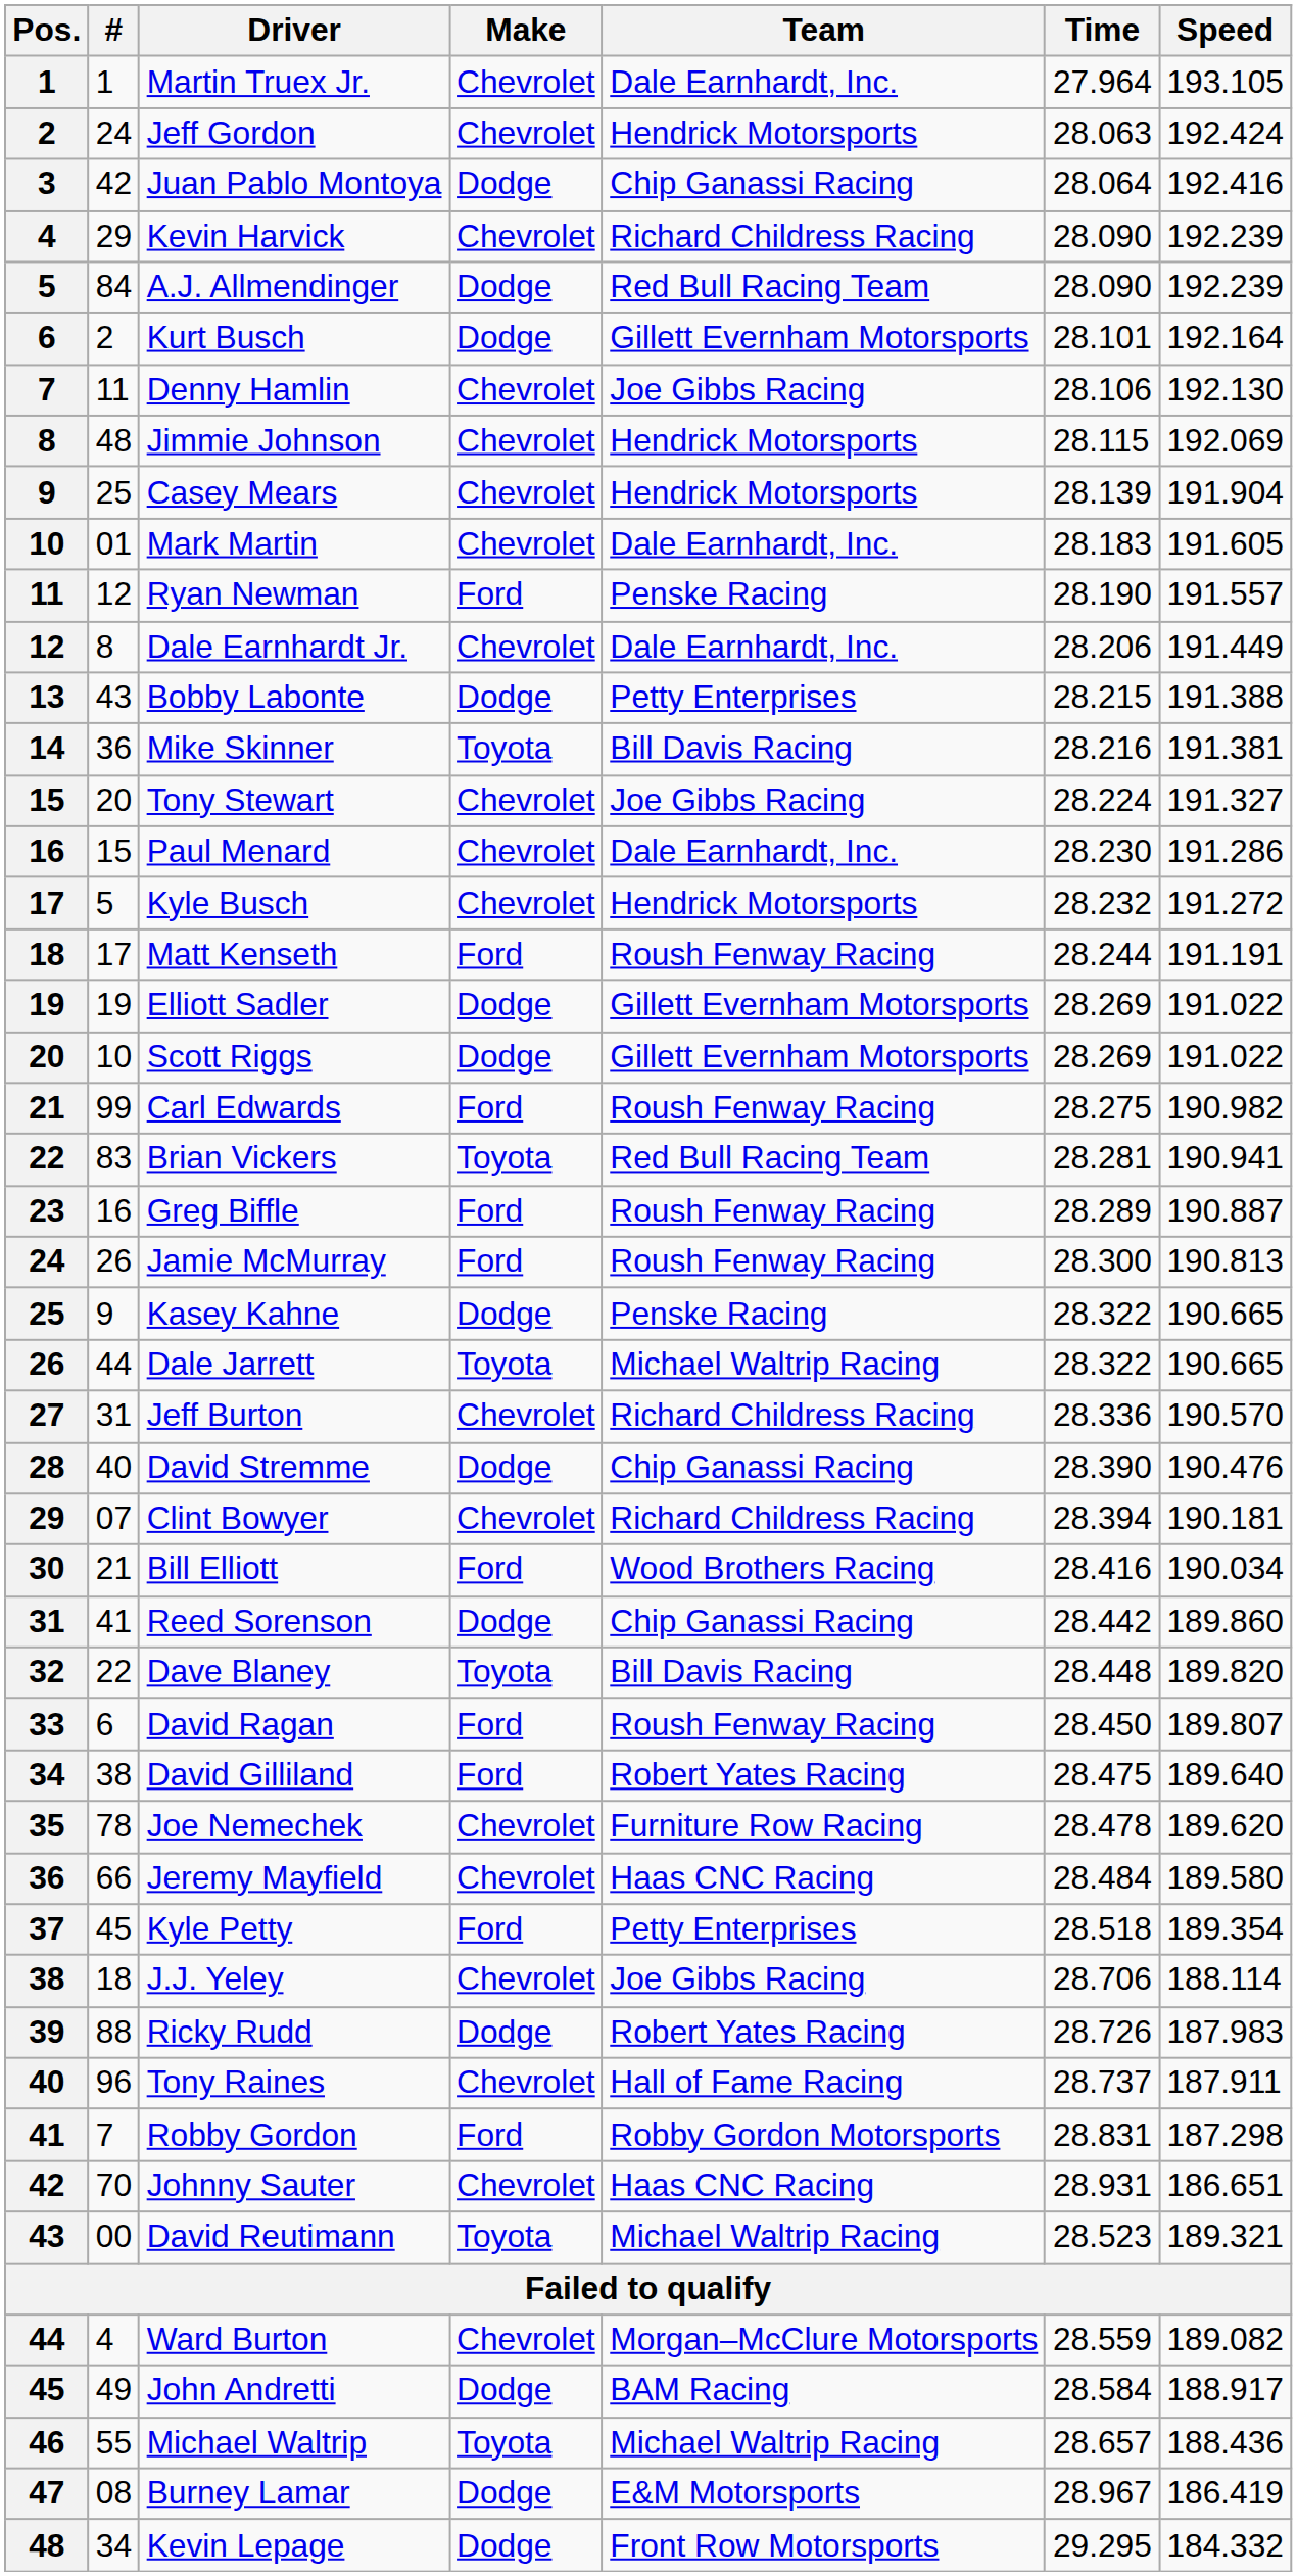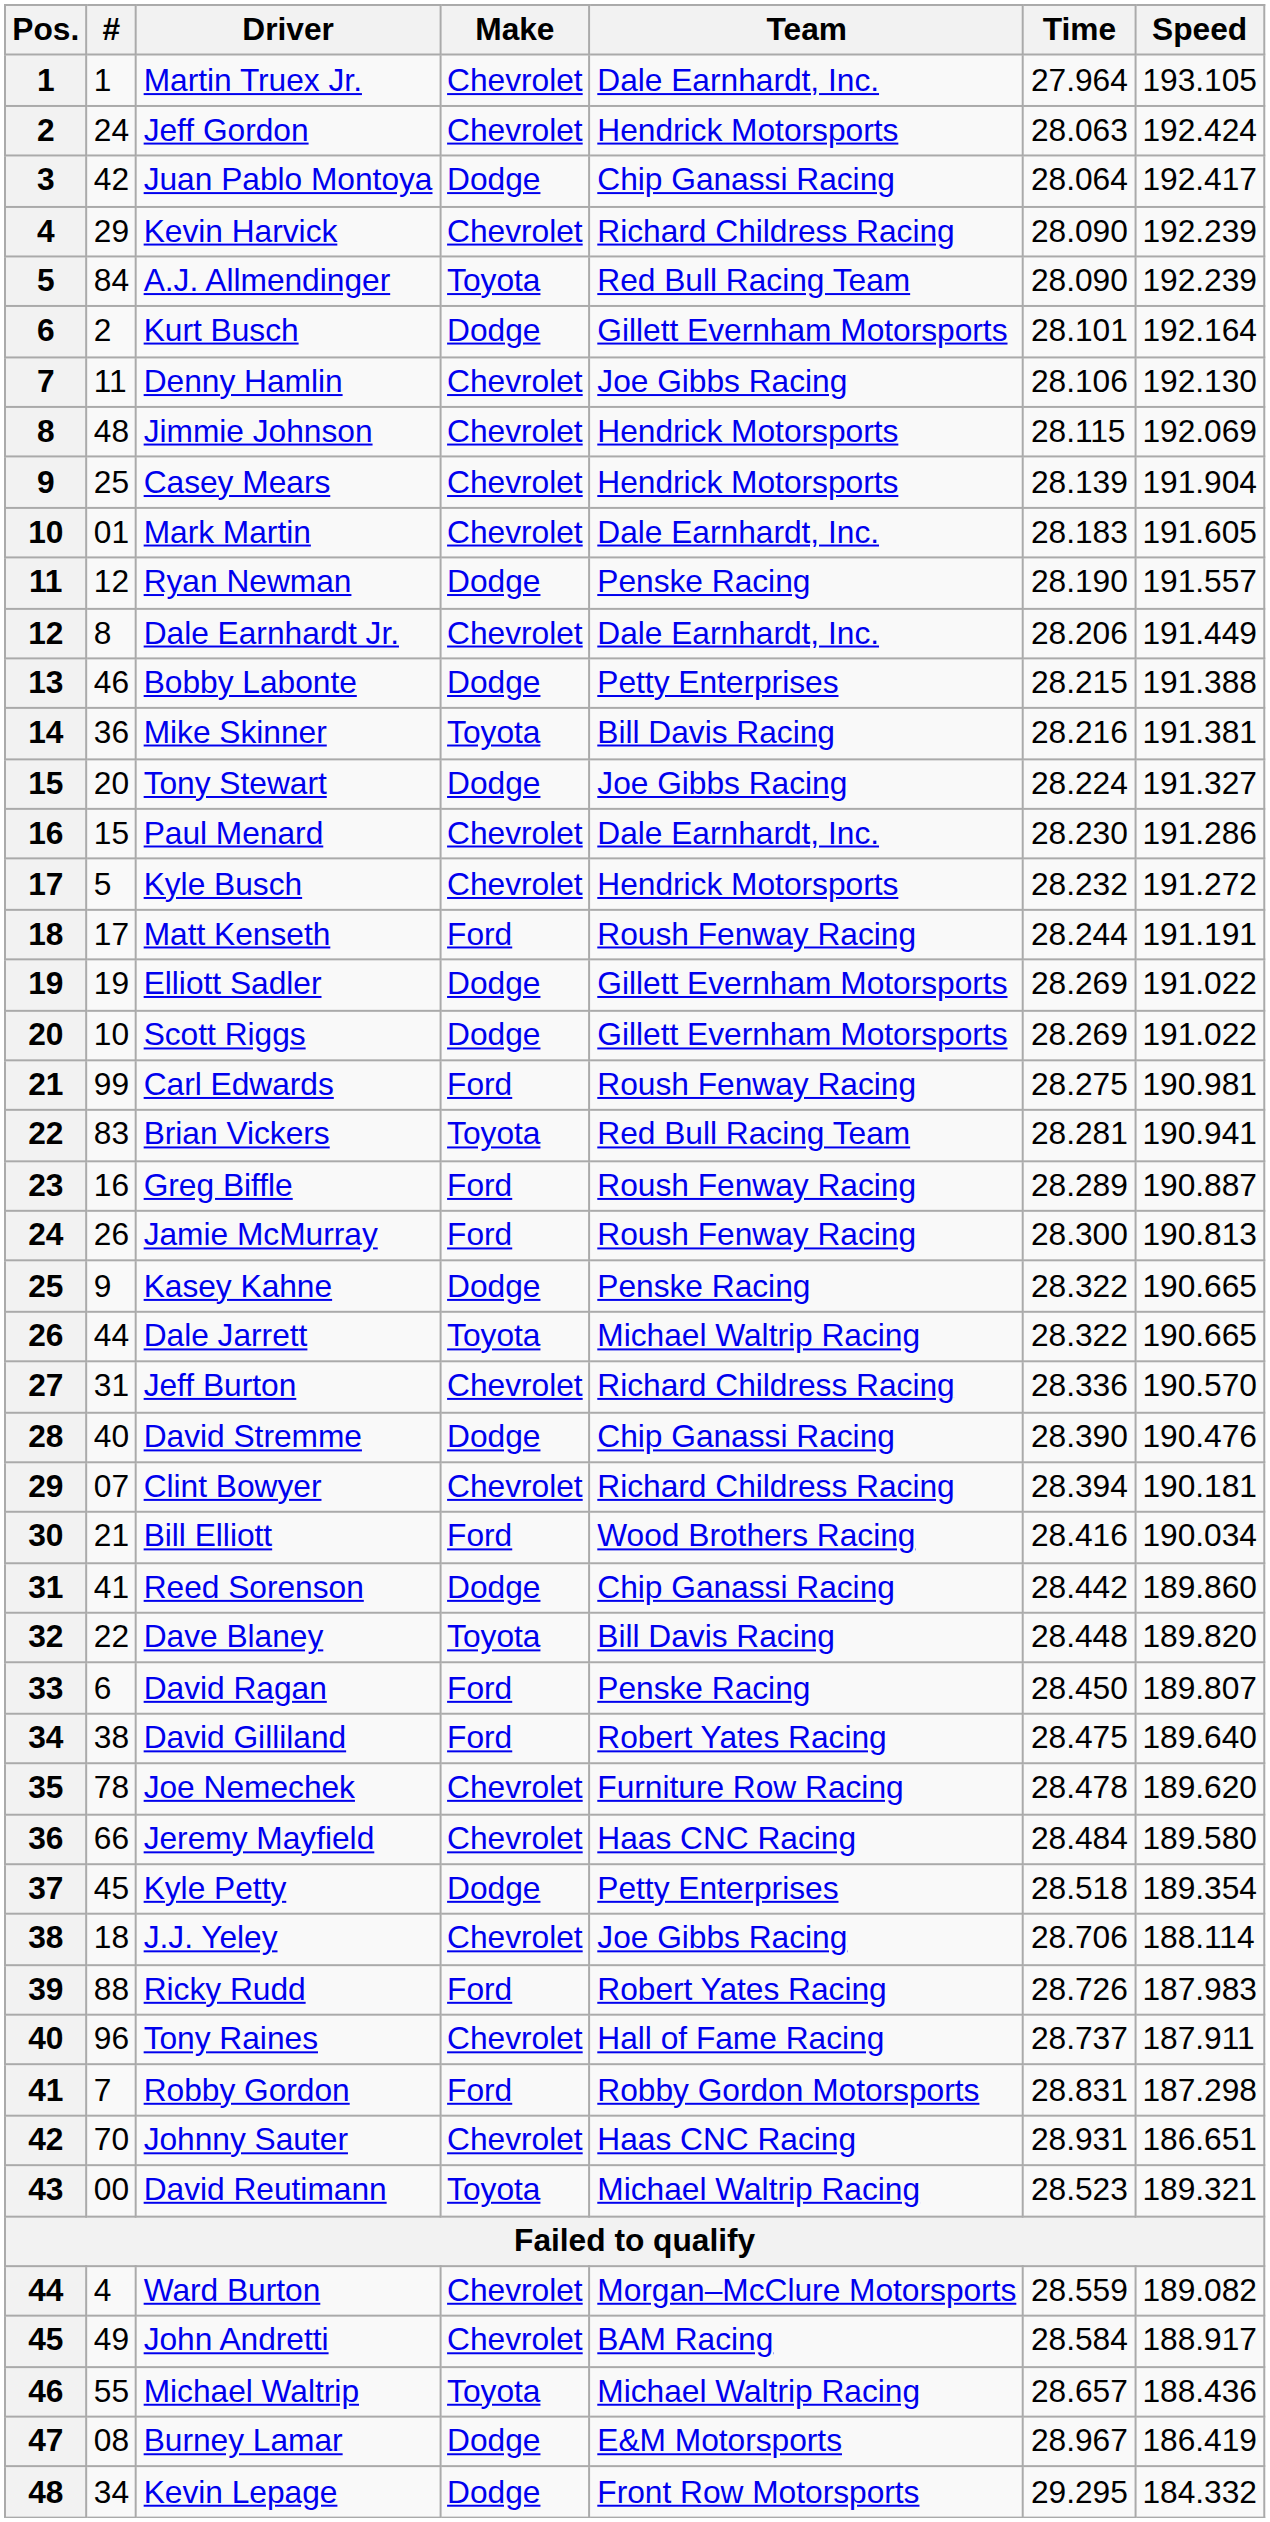Juan Pablo Montoya | Speed: 192.416 -> 192.417
A.J. Allmendinger | Make: Dodge -> Toyota
Ryan Newman | Make: Ford -> Dodge
Bobby Labonte | #: 43 -> 46
Tony Stewart | Make: Chevrolet -> Dodge
Carl Edwards | Speed: 190.982 -> 190.981
David Ragan | Team: Roush Fenway Racing -> Penske Racing
Kyle Petty | Make: Ford -> Dodge
Ricky Rudd | Make: Dodge -> Ford
John Andretti | Make: Dodge -> Chevrolet
